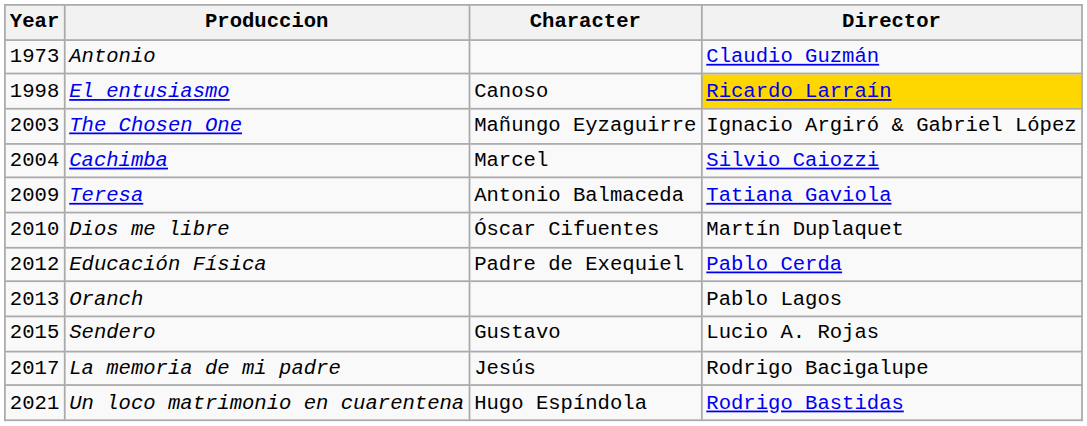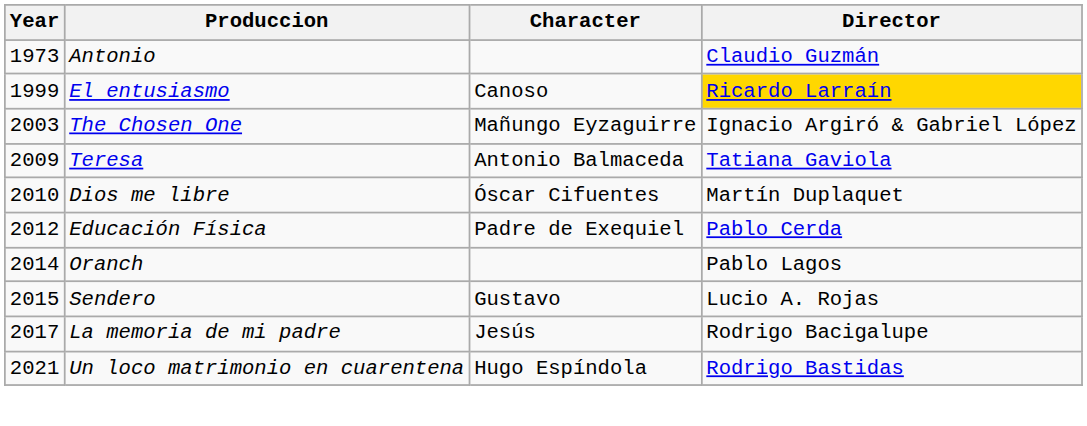El entusiasmo | Year: 1998 -> 1999
- row: 2004 | Cachimba | Marcel | Silvio Caiozzi
Oranch | Year: 2013 -> 2014
